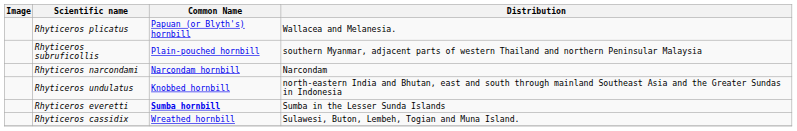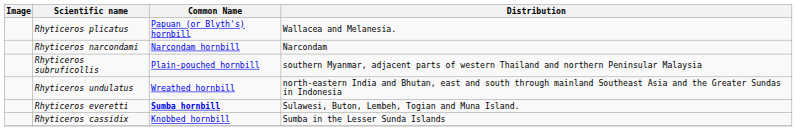rows swapped: Rhyticeros narcondami <-> Rhyticeros subruficollis
Rhyticeros undulatus | Common Name: Knobbed hornbill -> Wreathed hornbill
Rhyticeros everetti | Distribution: Sumba in the Lesser Sunda Islands -> Sulawesi, Buton, Lembeh, Togian and Muna Island.
Rhyticeros cassidix | Common Name: Wreathed hornbill -> Knobbed hornbill
Rhyticeros cassidix | Distribution: Sulawesi, Buton, Lembeh, Togian and Muna Island. -> Sumba in the Lesser Sunda Islands
